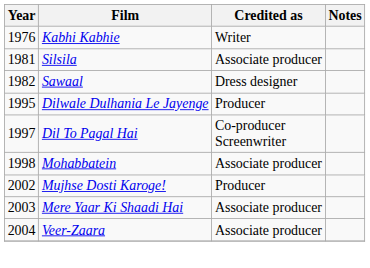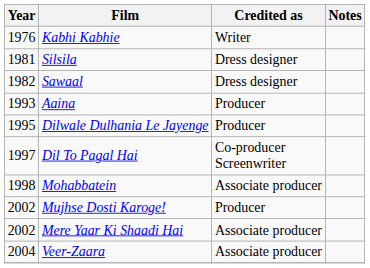Silsila | Credited as: Associate producer -> Dress designer
+ row: 1993 | Aaina | Producer
Mere Yaar Ki Shaadi Hai | Year: 2003 -> 2002
